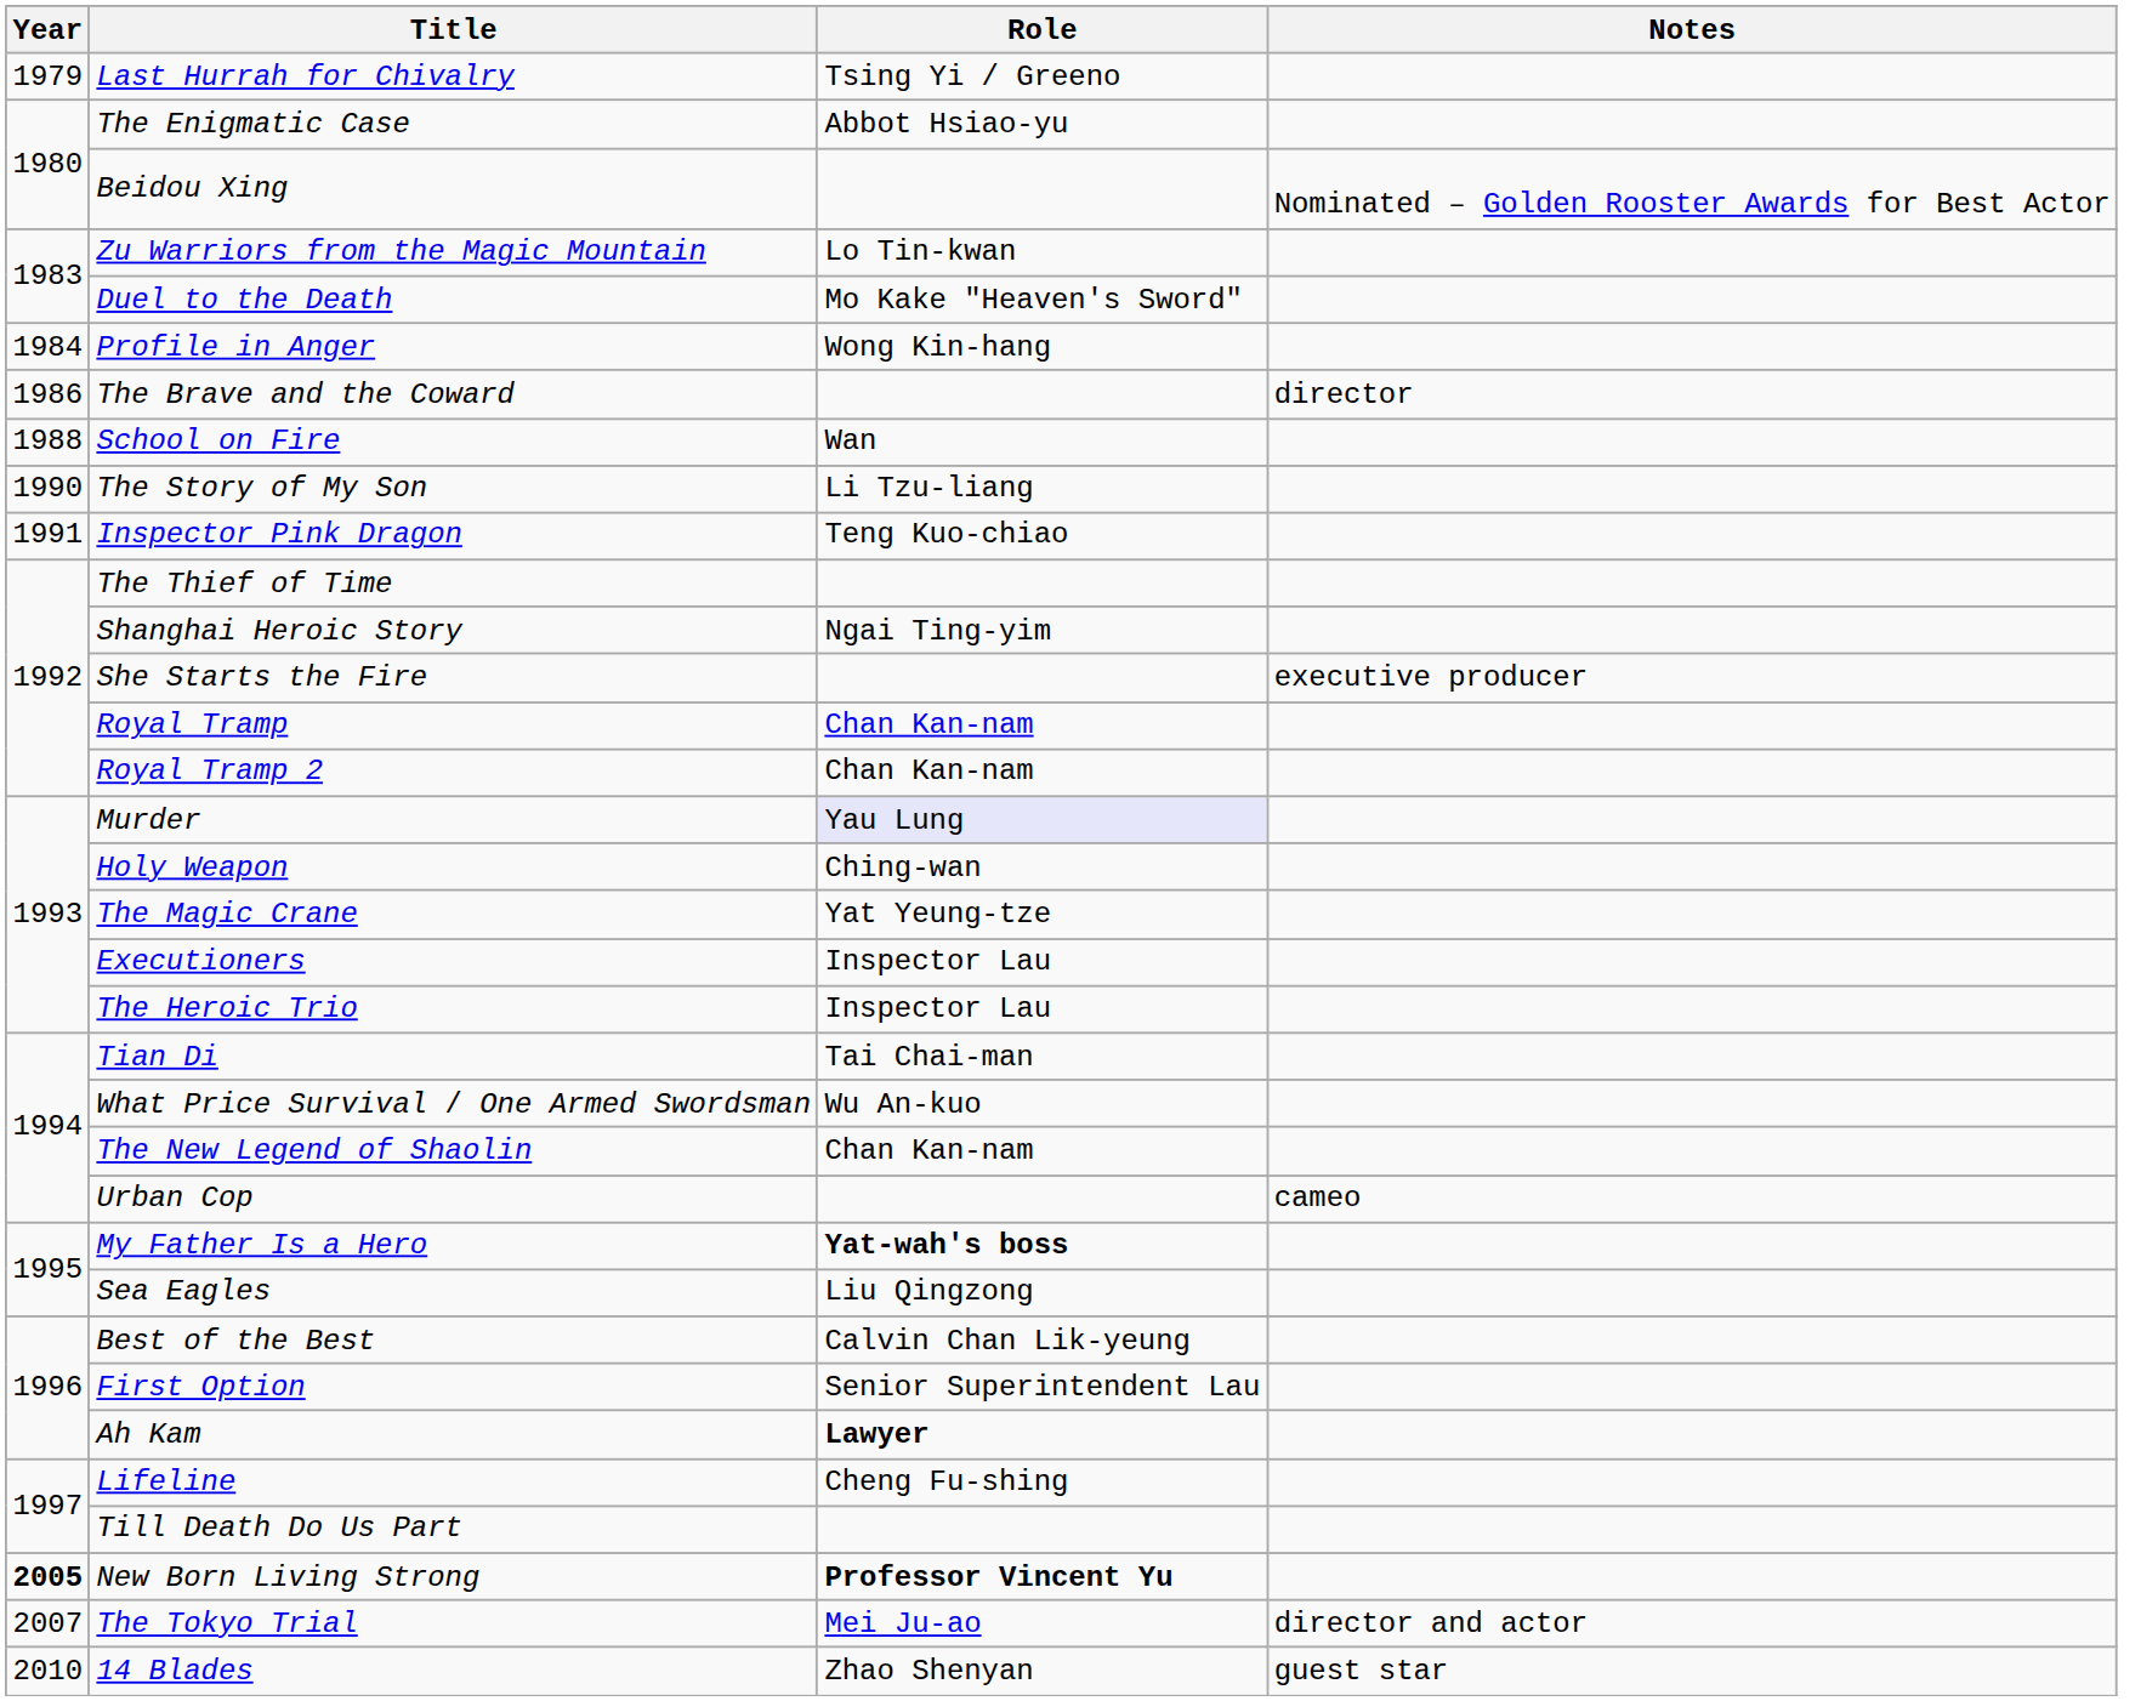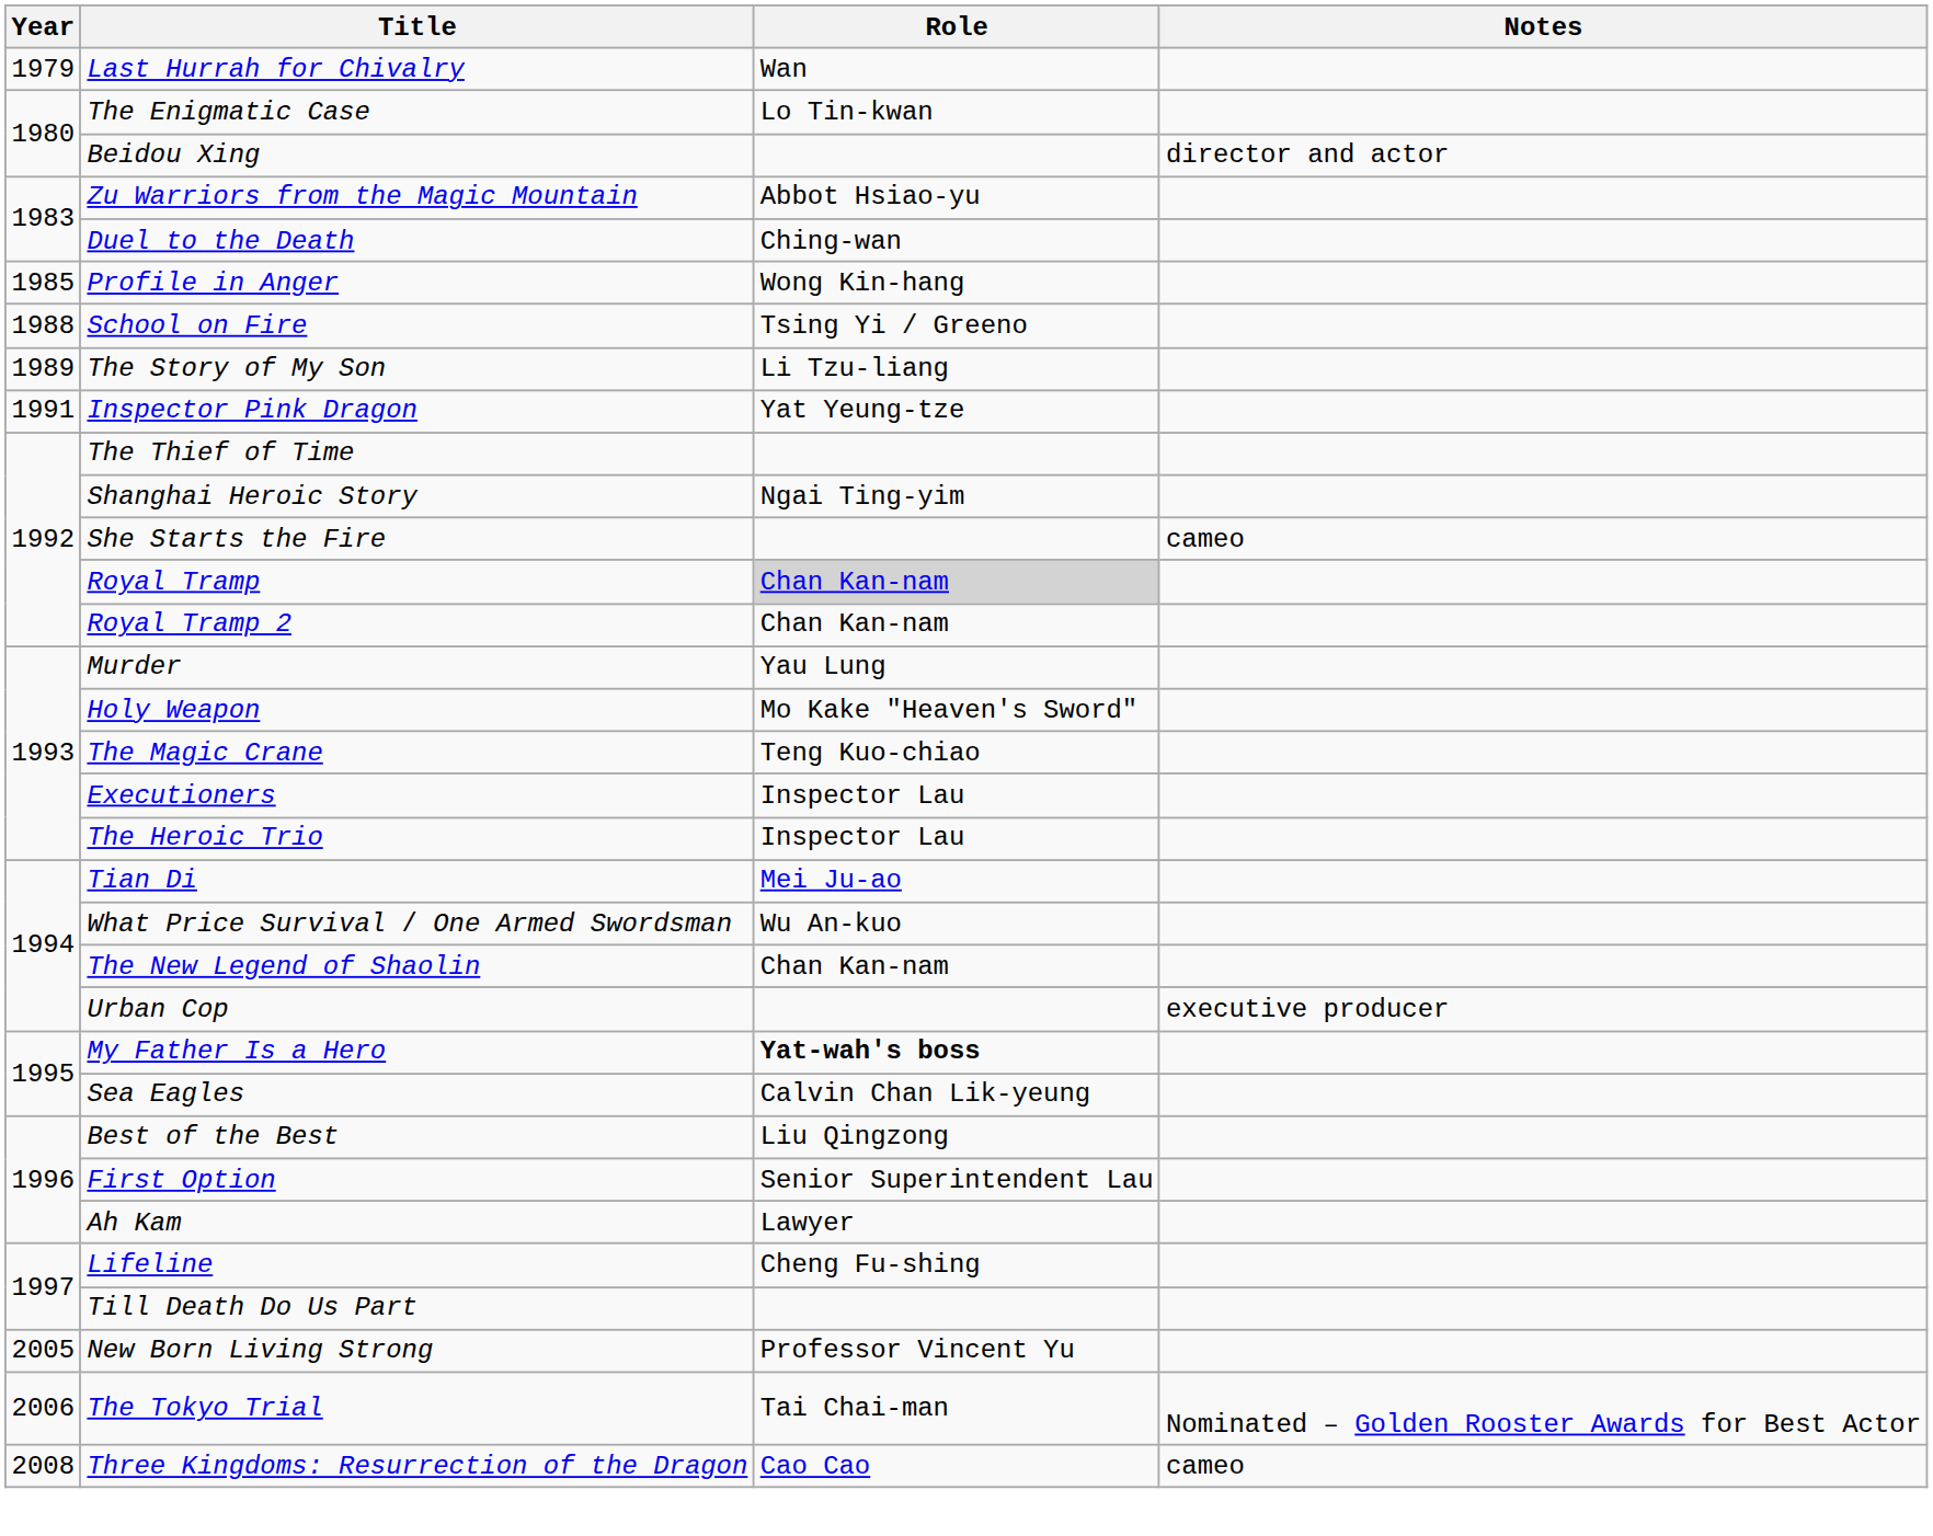Last Hurrah for Chivalry | Role: Tsing Yi / Greeno -> Wan
The Enigmatic Case | Role: Abbot Hsiao-yu -> Lo Tin-kwan
Beidou Xing | Notes: Nominated – Golden Rooster Awards for Best Actor -> director and actor
Zu Warriors from the Magic Mountain | Role: Lo Tin-kwan -> Abbot Hsiao-yu
Duel to the Death | Role: Mo Kake "Heaven's Sword" -> Ching-wan
Profile in Anger | Year: 1984 -> 1985
- row: 1986 | The Brave and the Coward | director
School on Fire | Role: Wan -> Tsing Yi / Greeno
The Story of My Son | Year: 1990 -> 1989
Inspector Pink Dragon | Role: Teng Kuo-chiao -> Yat Yeung-tze
She Starts the Fire | Notes: executive producer -> cameo
Royal Tramp | Role: no background -> lightgrey background
Murder | Role: lavender background -> no background
Holy Weapon | Role: Ching-wan -> Mo Kake "Heaven's Sword"
The Magic Crane | Role: Yat Yeung-tze -> Teng Kuo-chiao
Tian Di | Role: Tai Chai-man -> Mei Ju-ao
Urban Cop | Notes: cameo -> executive producer
Sea Eagles | Role: Liu Qingzong -> Calvin Chan Lik-yeung
Best of the Best | Role: Calvin Chan Lik-yeung -> Liu Qingzong
Ah Kam | Role: bold -> normal
New Born Living Strong | Year: bold -> normal
New Born Living Strong | Role: bold -> normal
The Tokyo Trial | Year: 2007 -> 2006
The Tokyo Trial | Role: Mei Ju-ao -> Tai Chai-man
The Tokyo Trial | Notes: director and actor -> Nominated – Golden Rooster Awards for Best Actor
+ row: 2008 | Three Kingdoms: Resurrection of the Dragon | Cao Cao | cameo
- row: 2010 | 14 Blades | Zhao Shenyan | guest star
